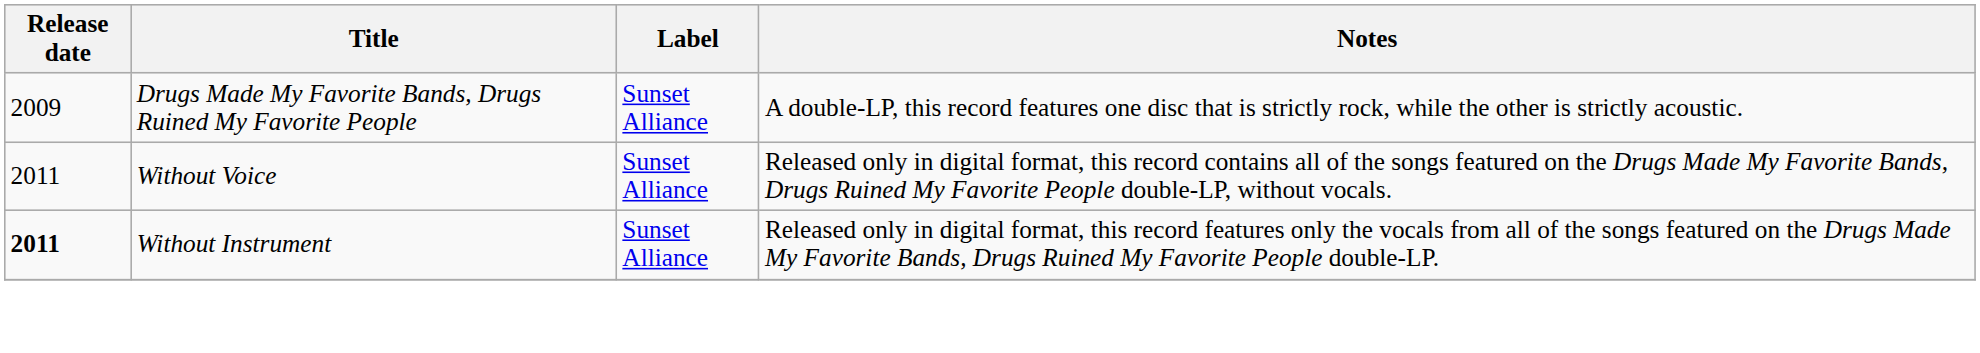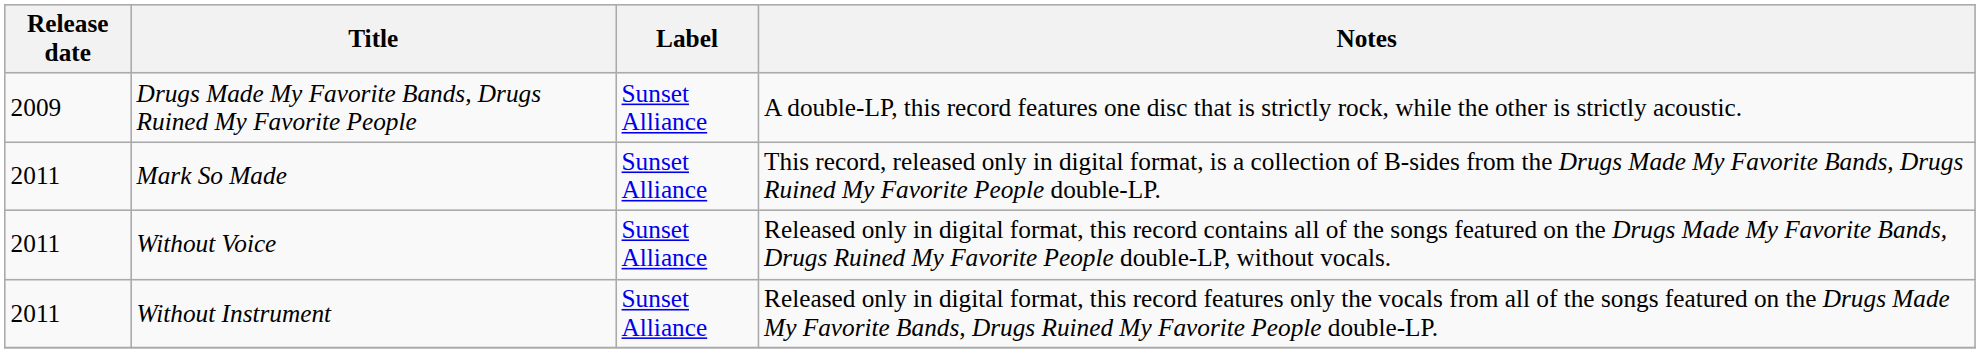+ row: 2011 | Mark So Made | Sunset Alliance | This record, released only in digital format, is a collection of B-sides from the Drugs Made My Favorite Bands, Drugs Ruined My Favorite People double-LP.
Without Instrument | Release date: bold -> normal
